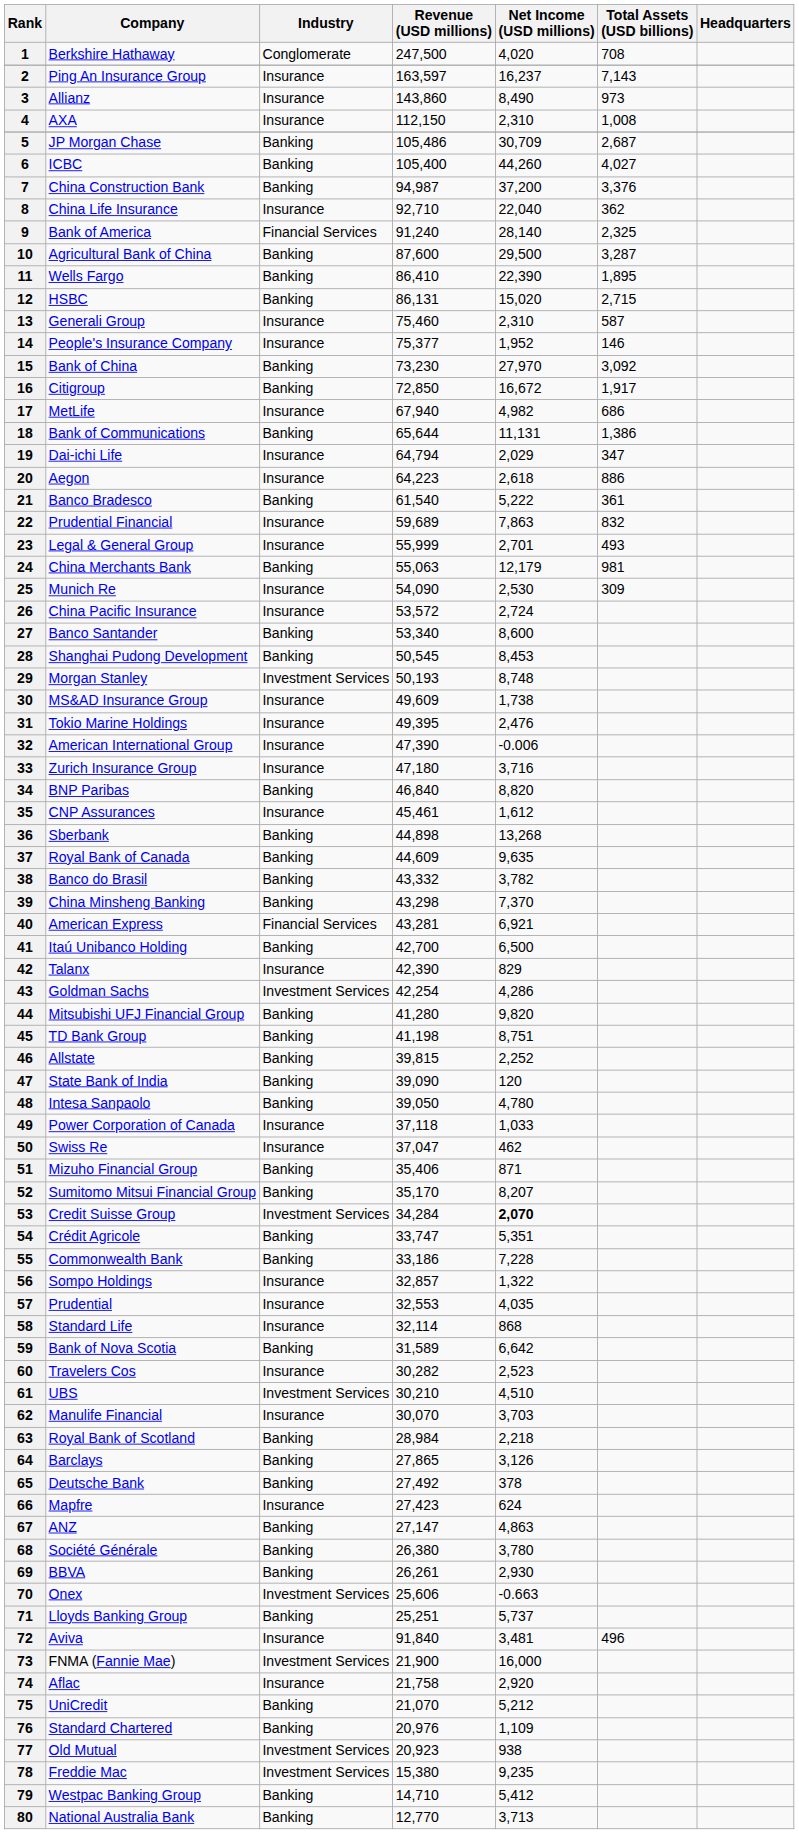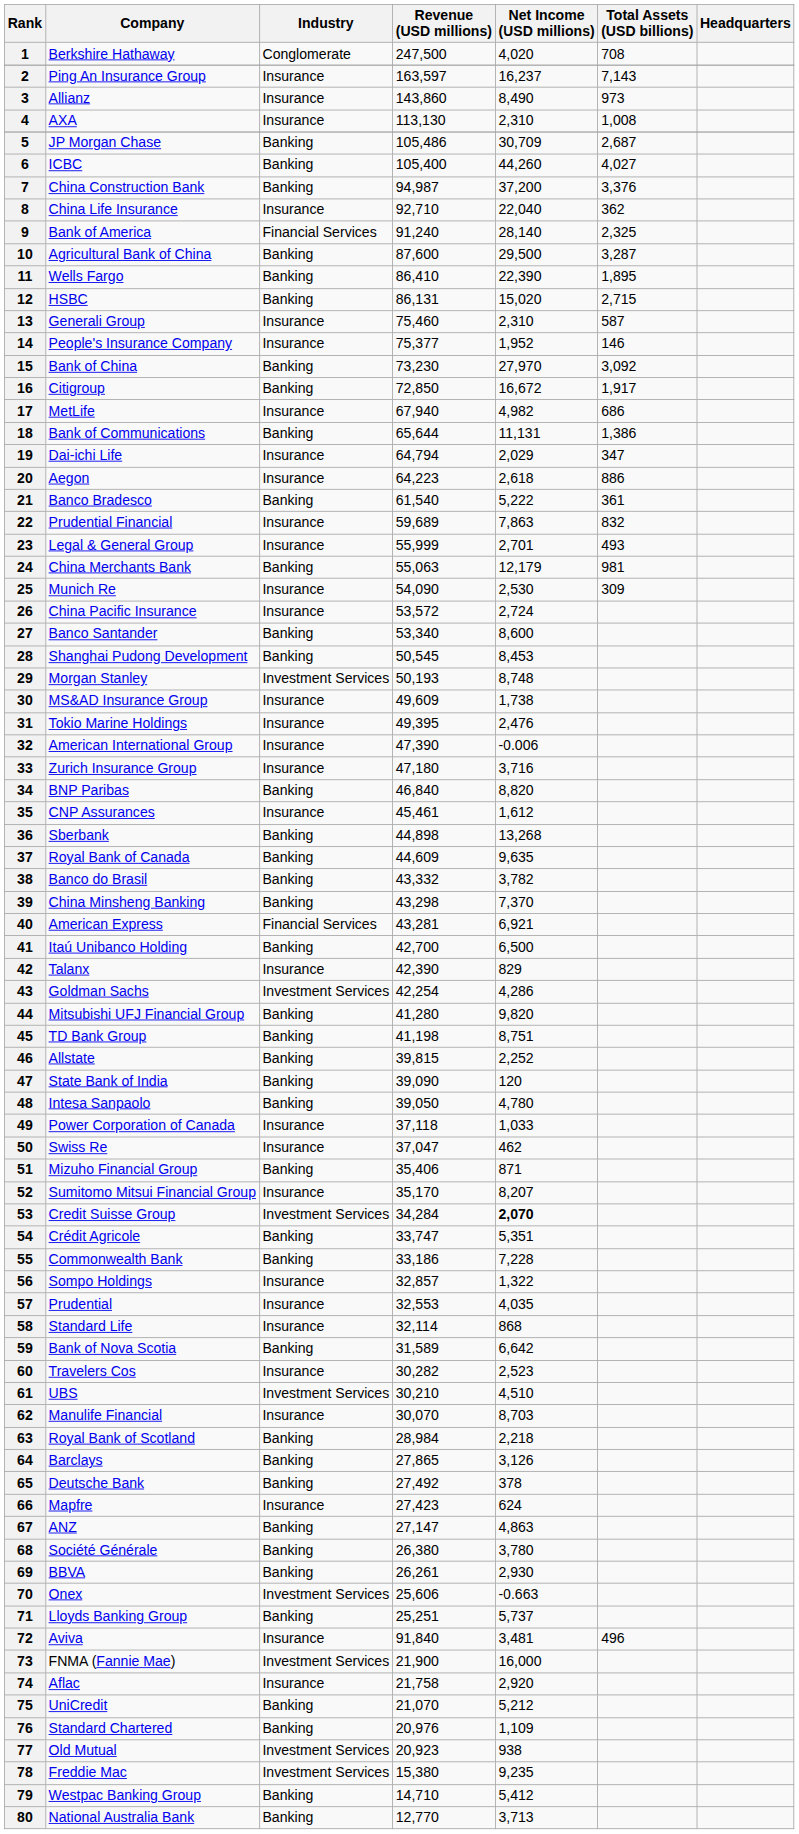4 | Revenue (USD millions): 112,150 -> 113,130
52 | Industry: Banking -> Insurance
62 | Net Income (USD millions): 3,703 -> 8,703
